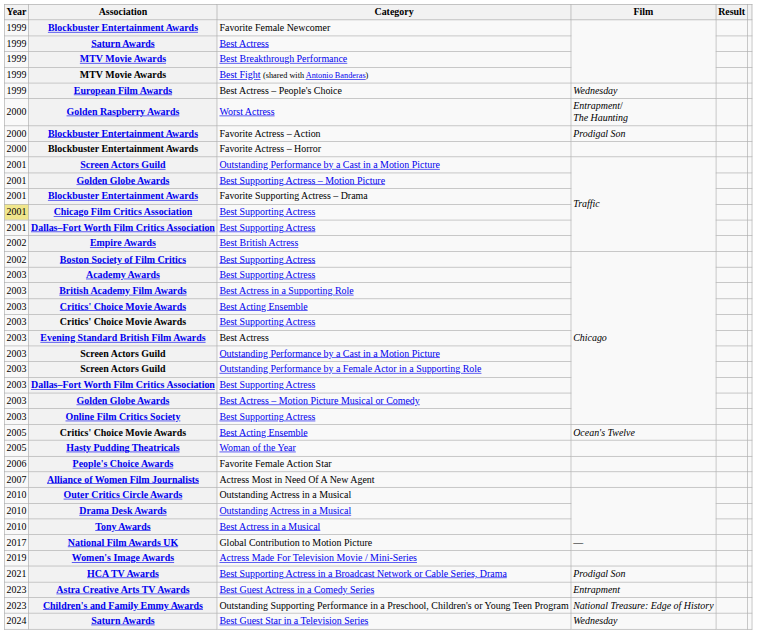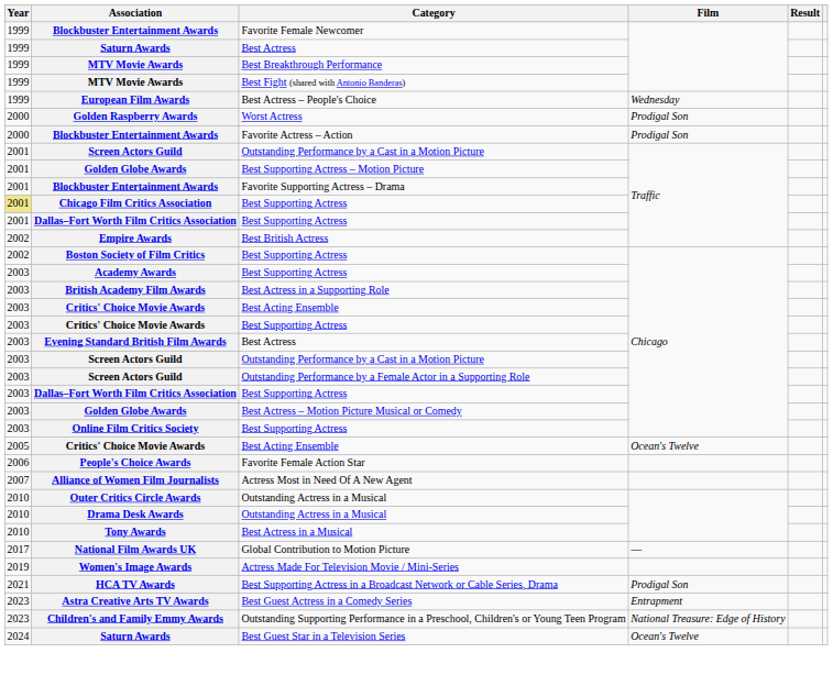Worst Actress | Film: Entrapment/ The Haunting -> Prodigal Son
- row: 2000 | Blockbuster Entertainment Awards | Favorite Actress – Horror
- row: 2005 | Hasty Pudding Theatricals | Woman of the Year
Best Guest Star in a Television Series | Film: Wednesday -> Ocean's Twelve
